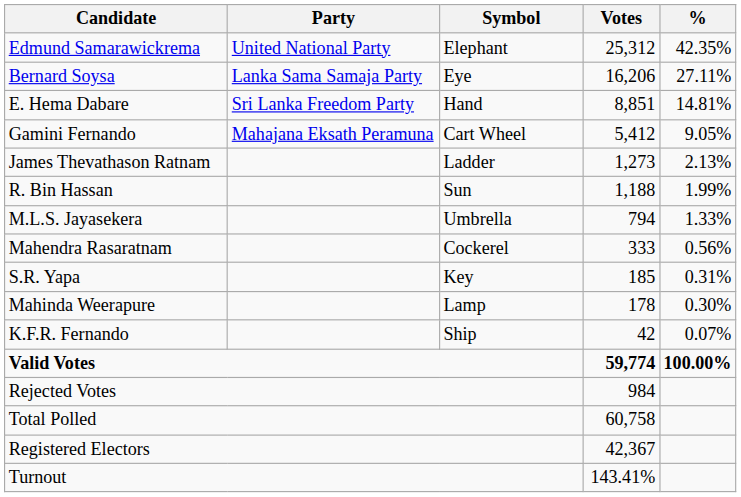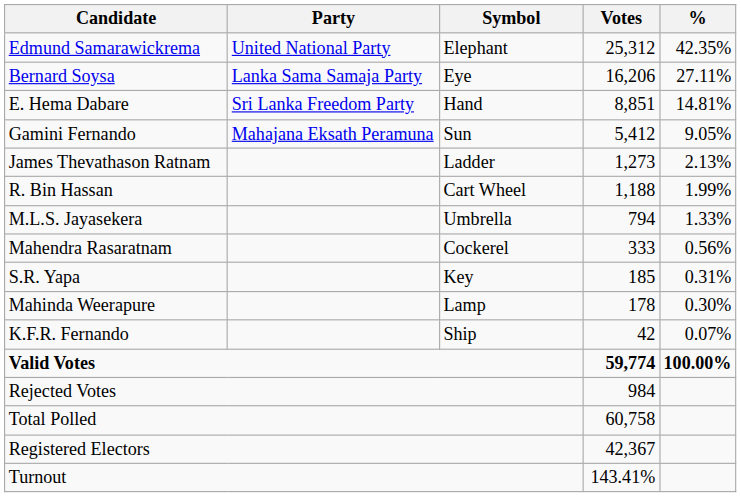Gamini Fernando | Symbol: Cart Wheel -> Sun
R. Bin Hassan | Symbol: Sun -> Cart Wheel
